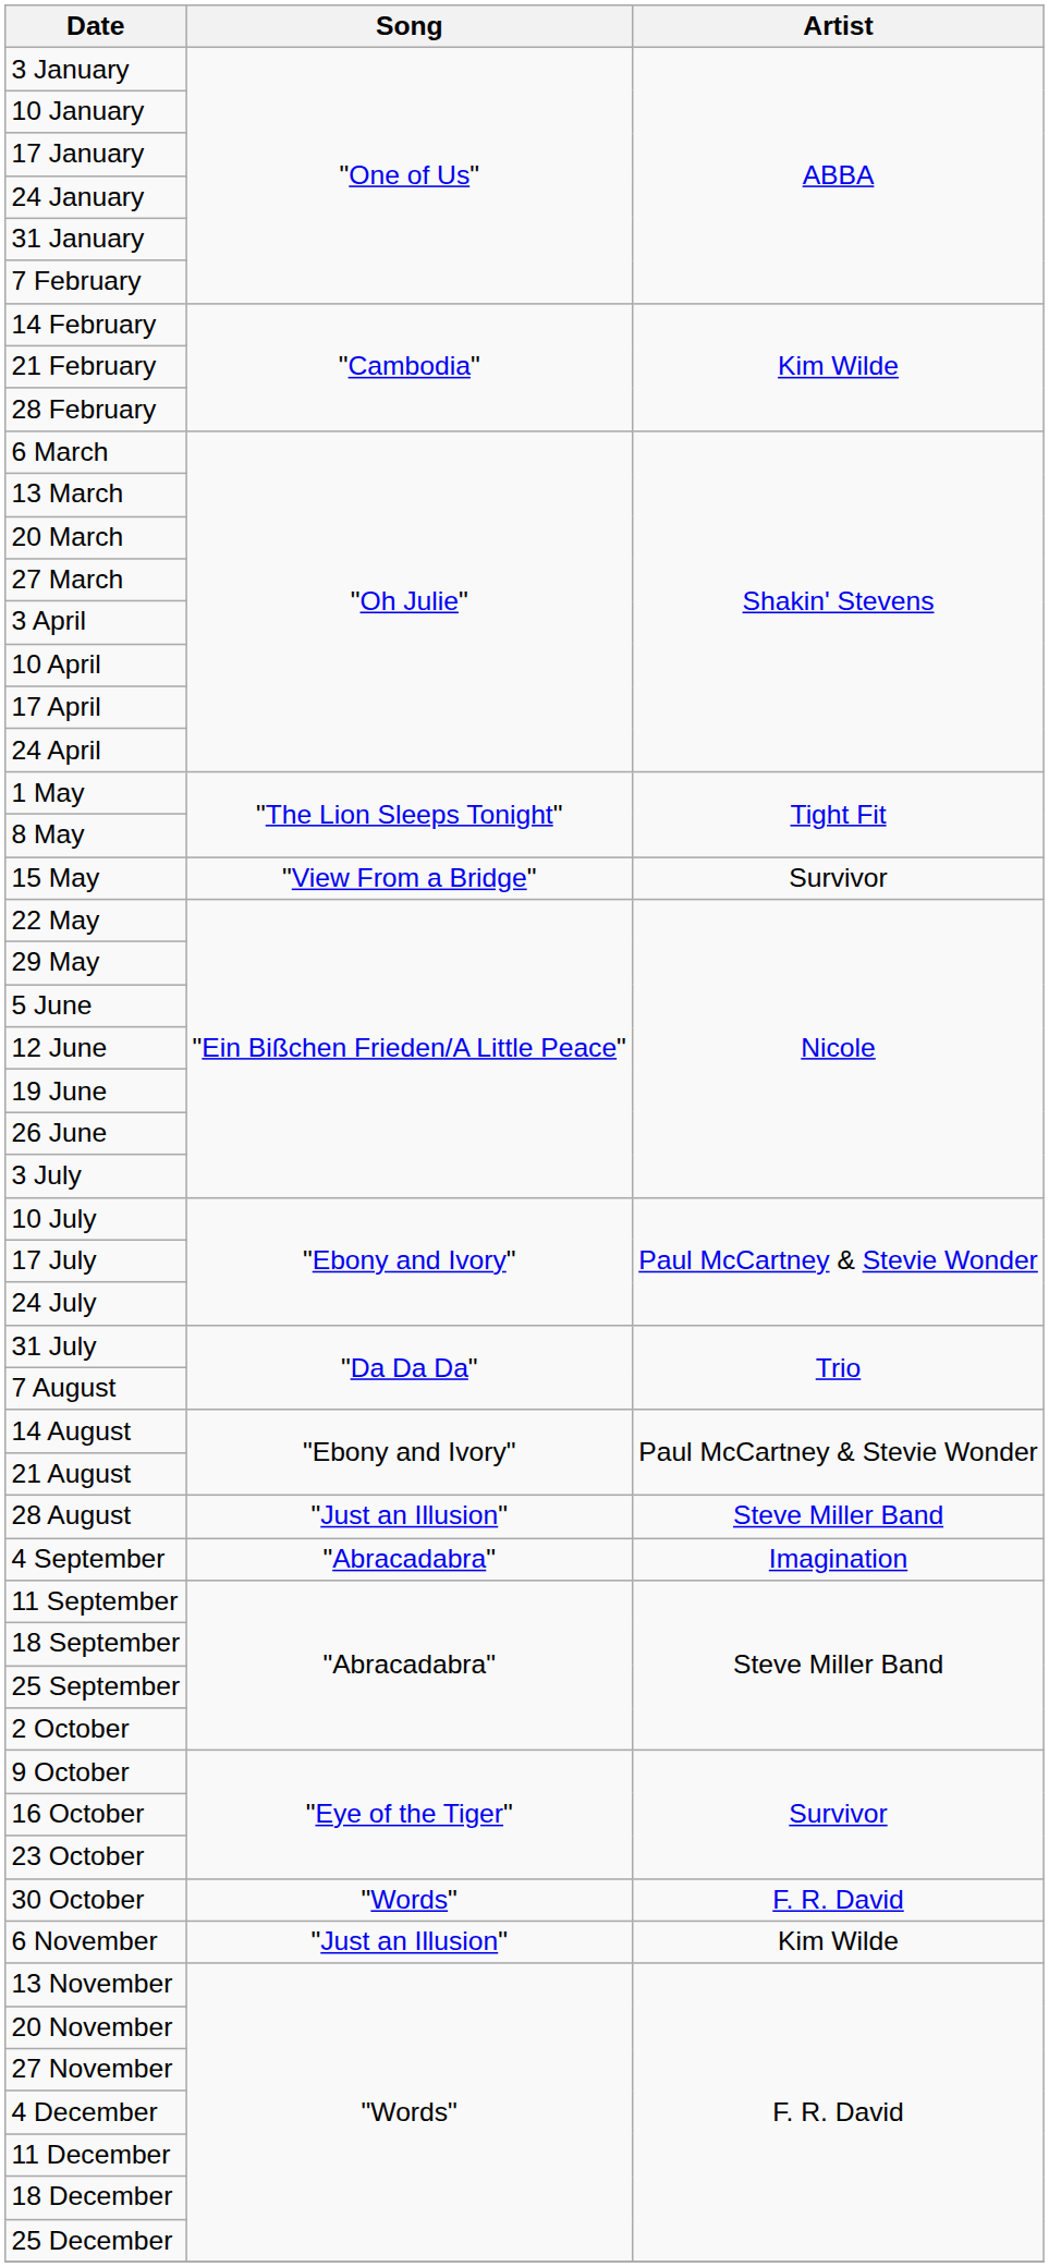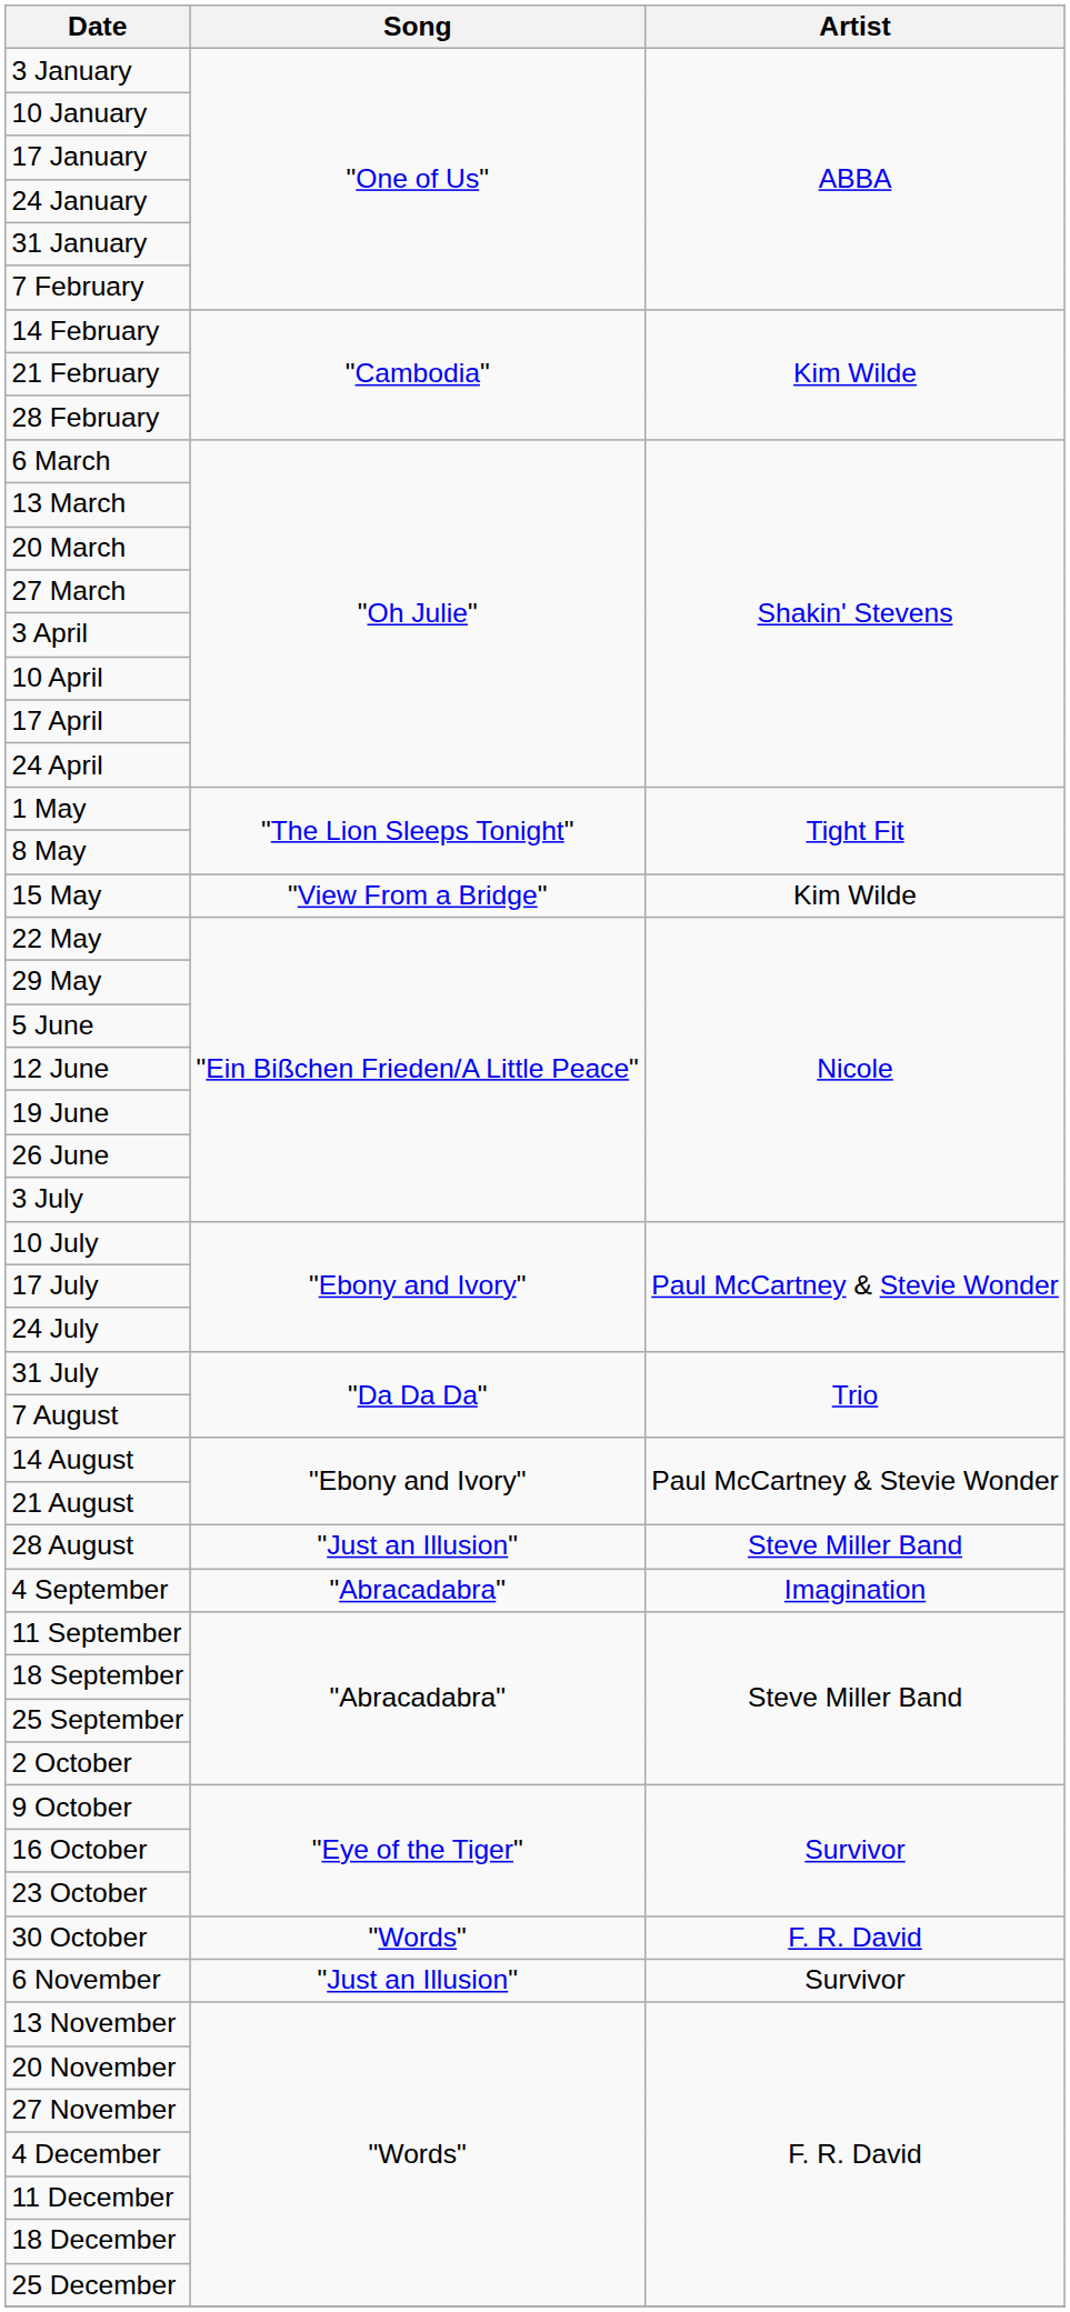15 May | Artist: Survivor -> Kim Wilde
6 November | Artist: Kim Wilde -> Survivor
